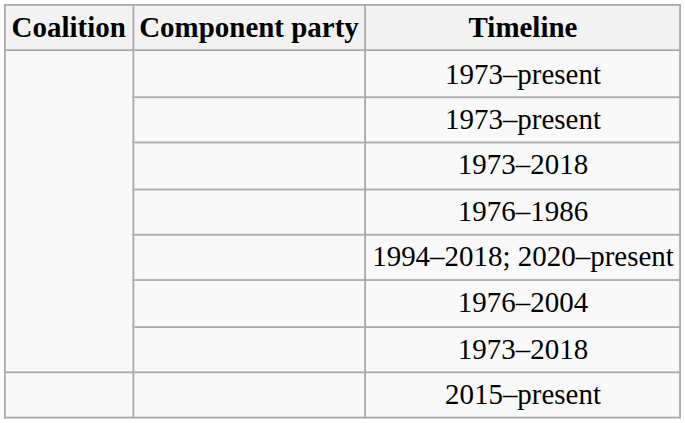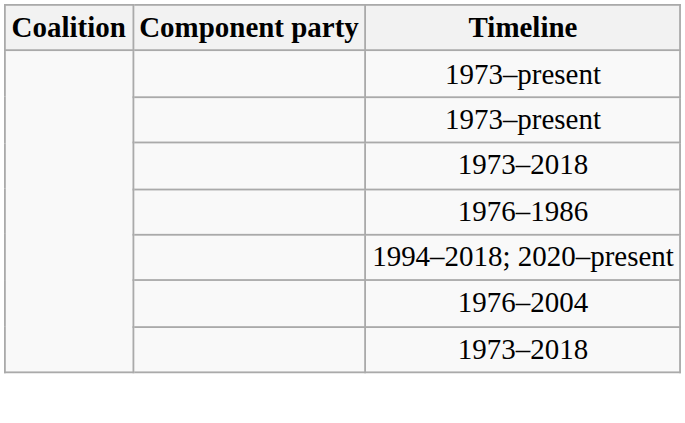- row: 2015–present
